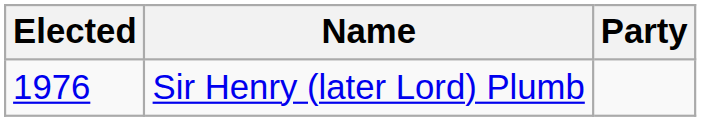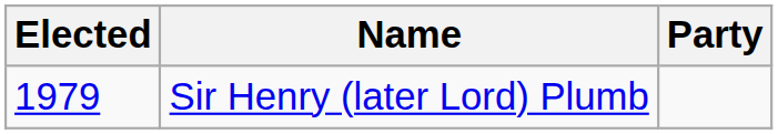Sir Henry (later Lord) Plumb | Elected: 1976 -> 1979
